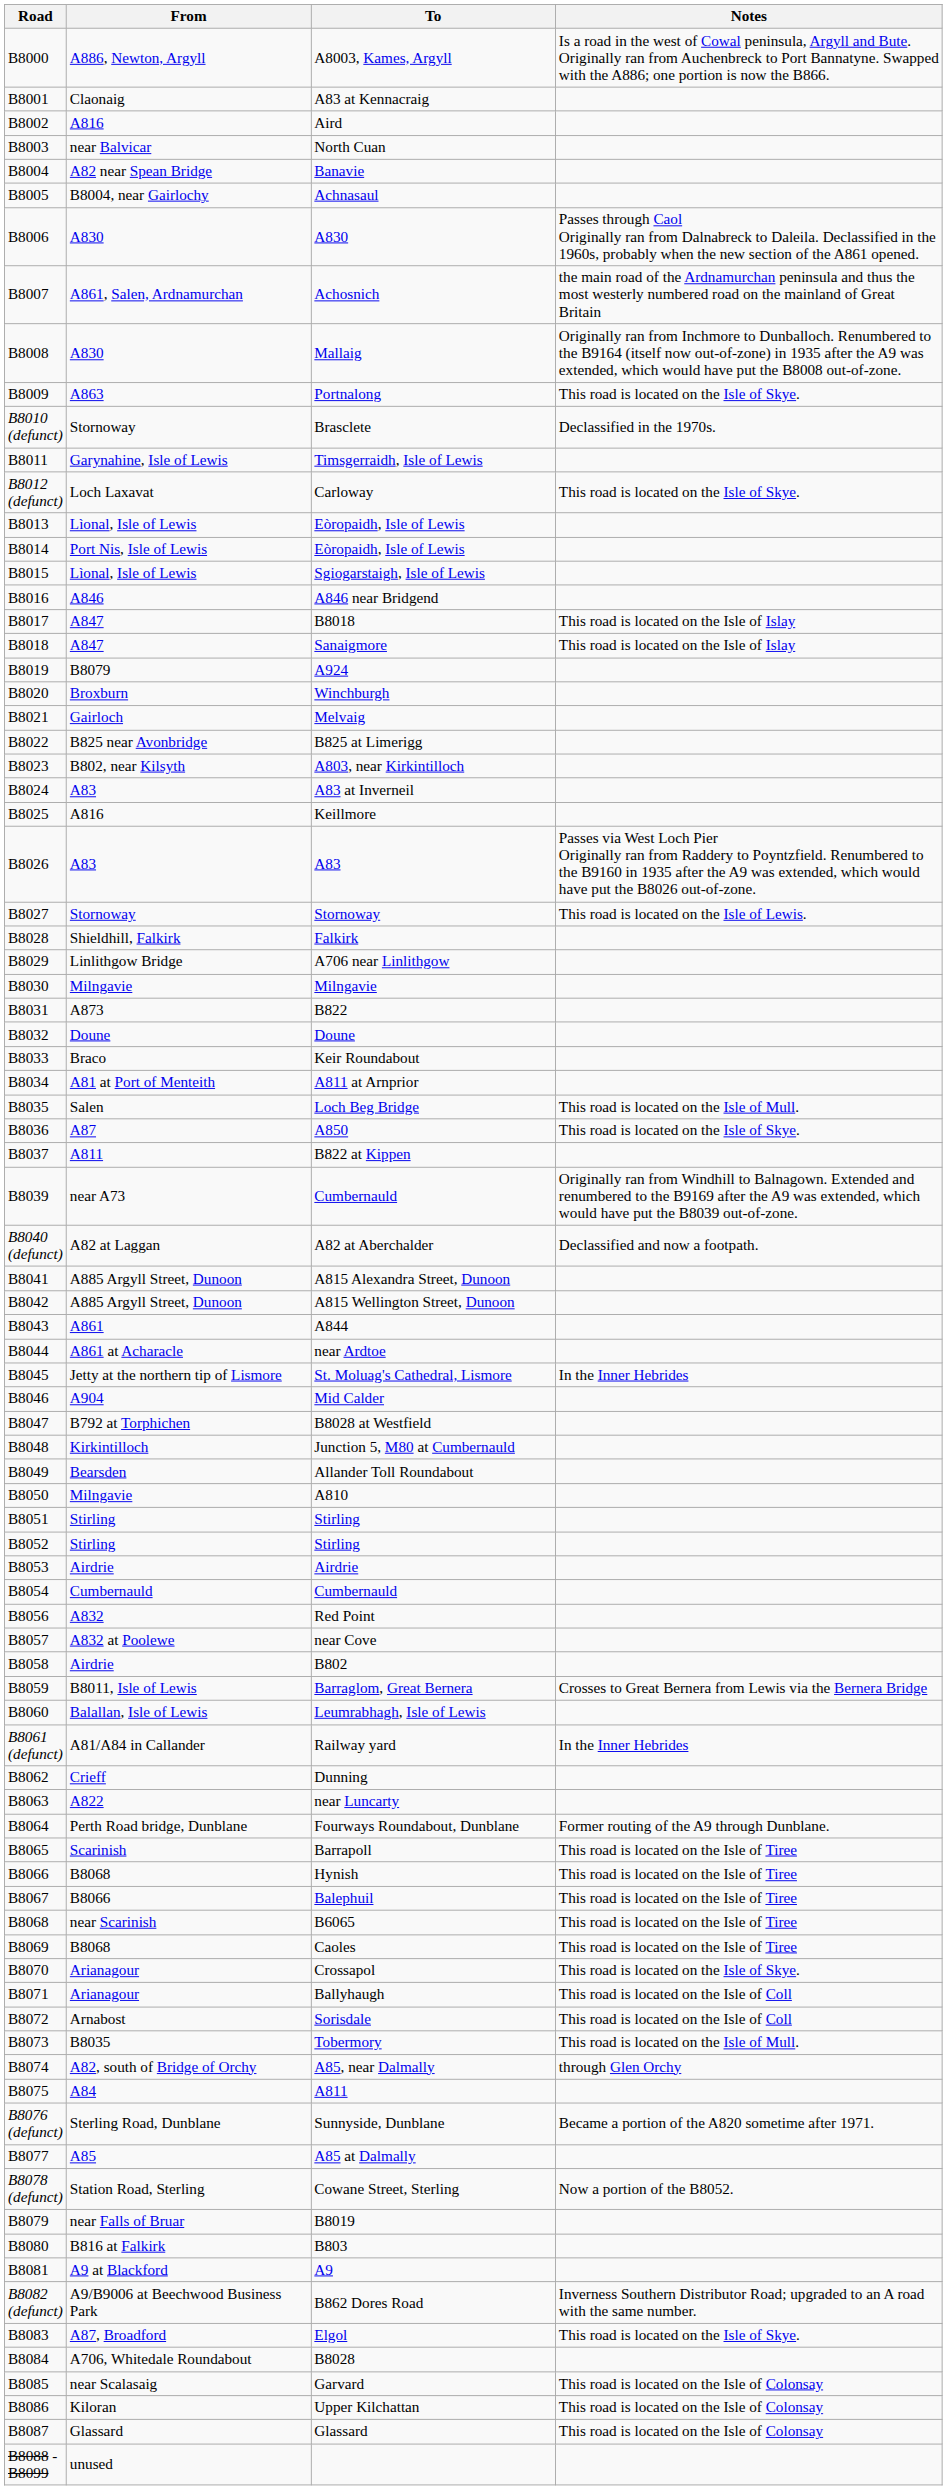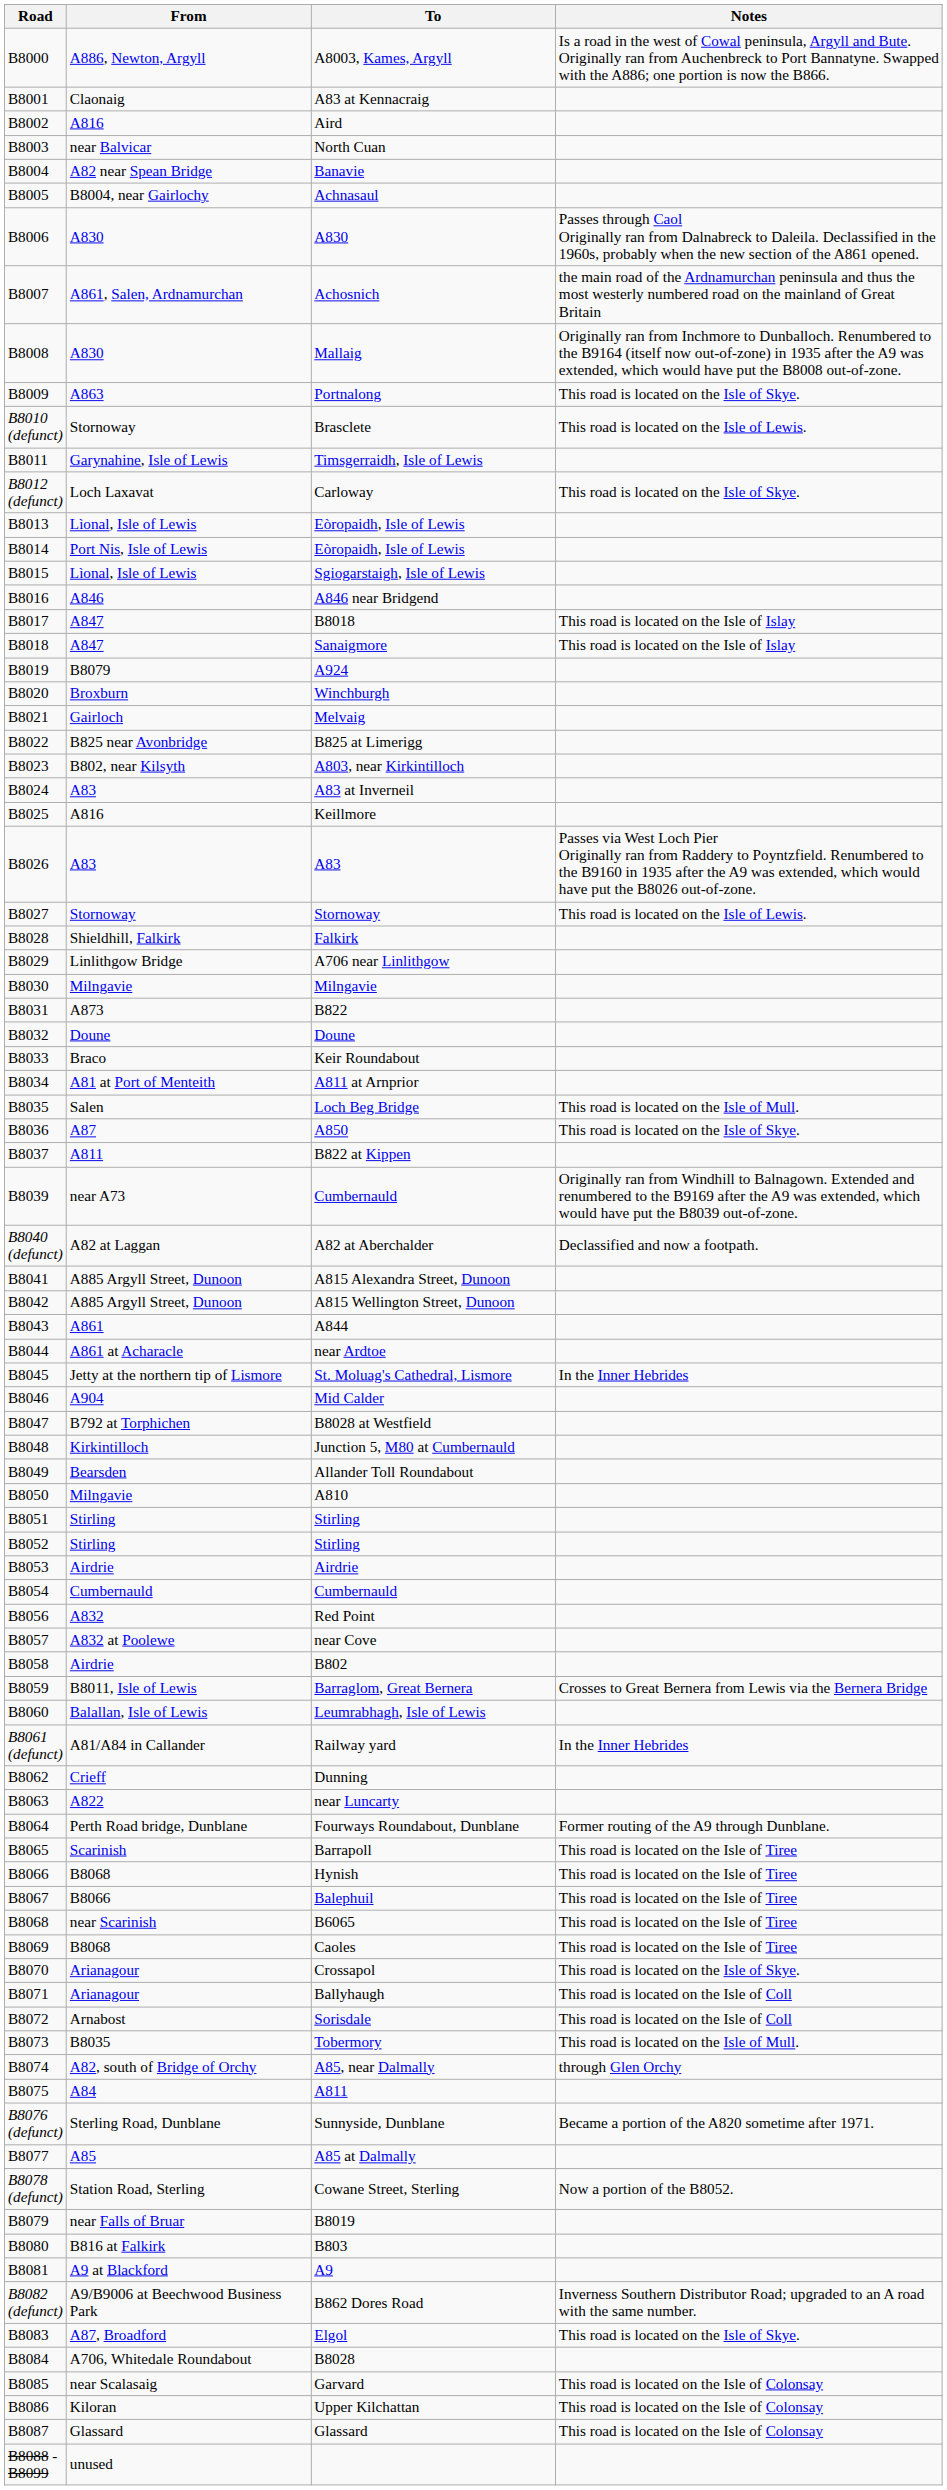Brasclete | Notes: Declassified in the 1970s. -> This road is located on the Isle of Lewis.
